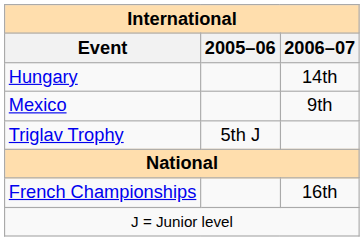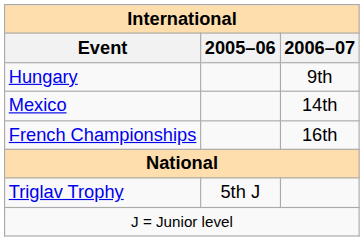Hungary | 2006–07: 14th -> 9th
Mexico | 2006–07: 9th -> 14th
rows swapped: Triglav Trophy <-> French Championships
